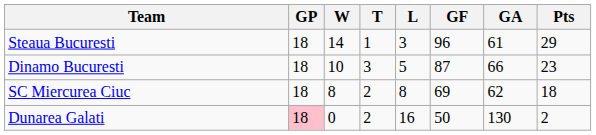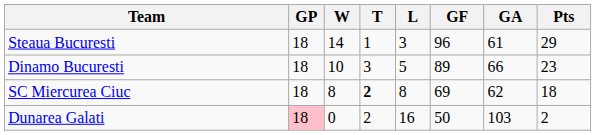Dinamo Bucuresti | GF: 87 -> 89
SC Miercurea Ciuc | T: normal -> bold
Dunarea Galati | GA: 130 -> 103
